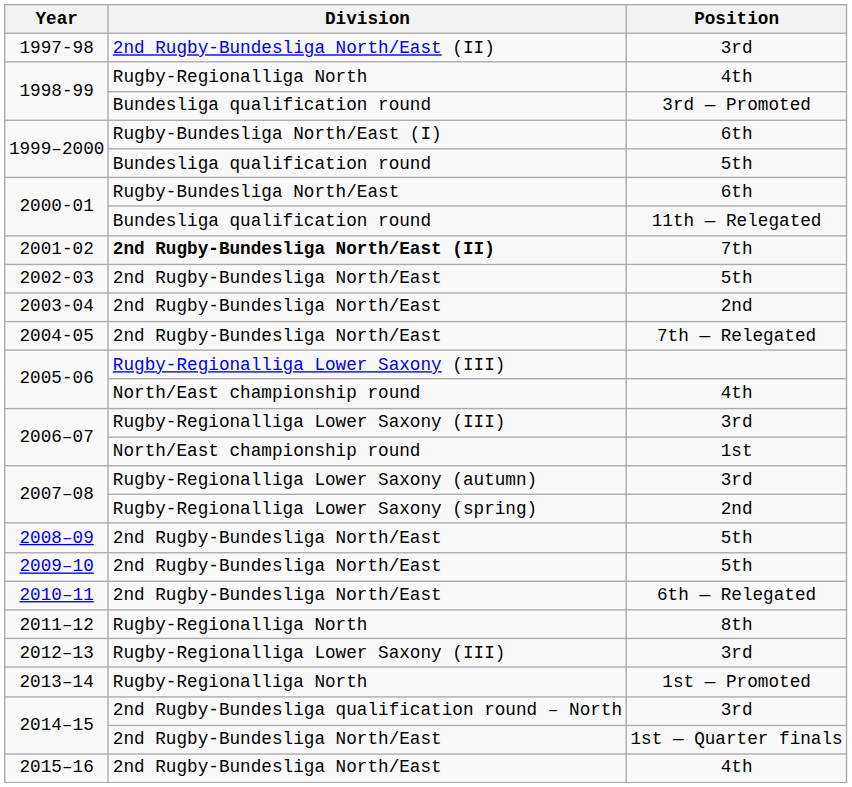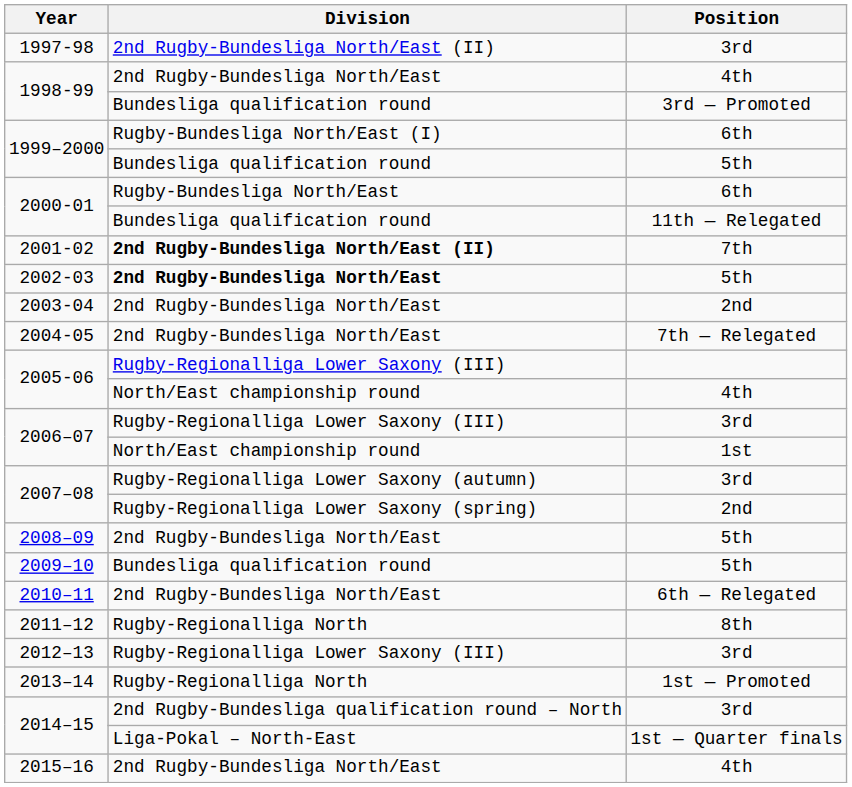1998-99 / 4th | Division: Rugby-Regionalliga North -> 2nd Rugby-Bundesliga North/East
2002-03 | Division: normal -> bold
2009–10 | Division: 2nd Rugby-Bundesliga North/East -> Bundesliga qualification round
2014–15 / 1st — Quarter finals | Division: 2nd Rugby-Bundesliga North/East -> Liga-Pokal – North-East
